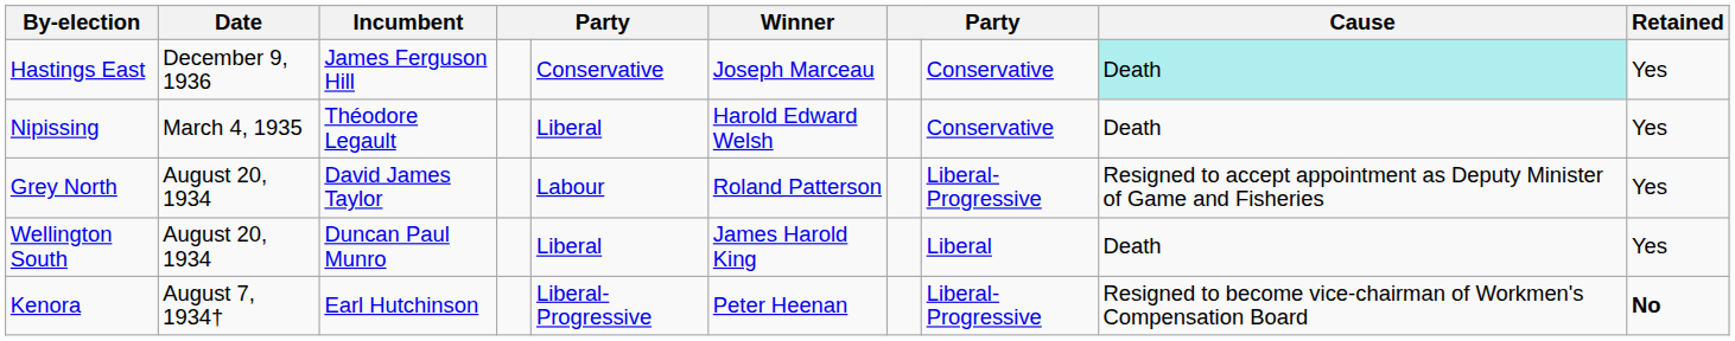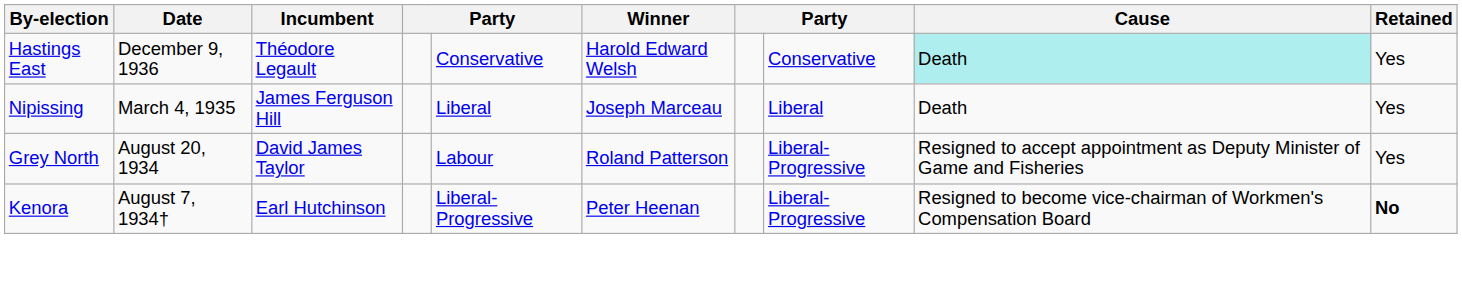Hastings East | Incumbent: James Ferguson Hill -> Théodore Legault
Hastings East | Winner: Joseph Marceau -> Harold Edward Welsh
Nipissing | Incumbent: Théodore Legault -> James Ferguson Hill
Nipissing | Winner: Harold Edward Welsh -> Joseph Marceau
Nipissing | column 8: Conservative -> Liberal
- row: Wellington South | August 20, 1934 | Duncan Paul Munro | Liberal | James Harold King | Liberal | Death | Yes
